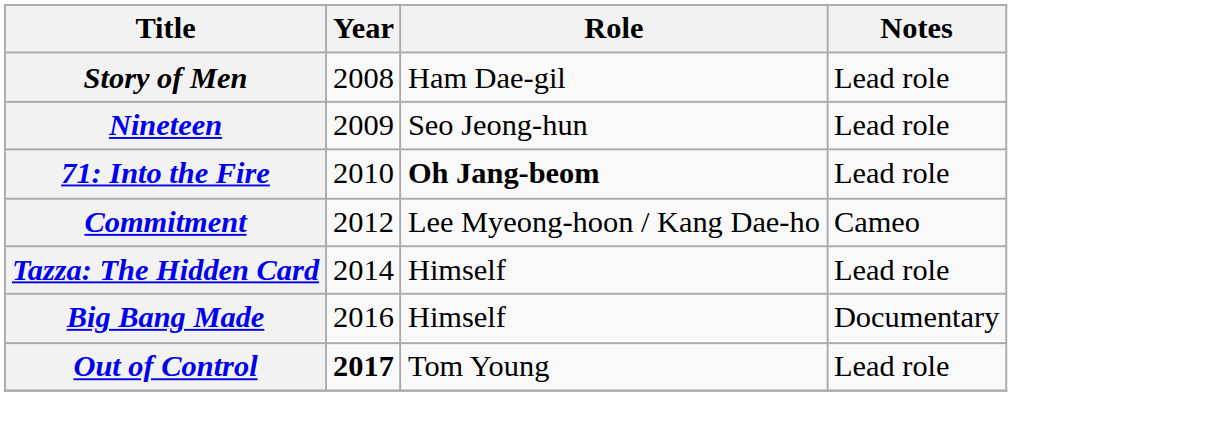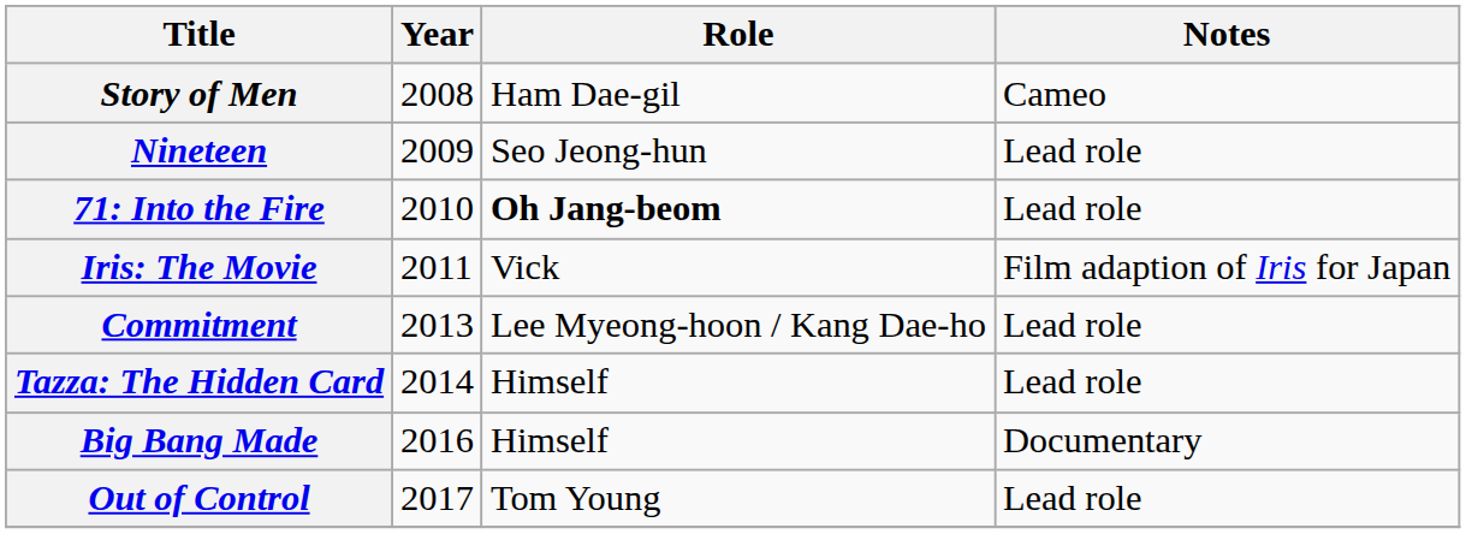Story of Men | Notes: Lead role -> Cameo
+ row: Iris: The Movie | 2011 | Vick | Film adaption of Iris for Japan
Commitment | Year: 2012 -> 2013
Commitment | Notes: Cameo -> Lead role
Out of Control | Year: bold -> normal
